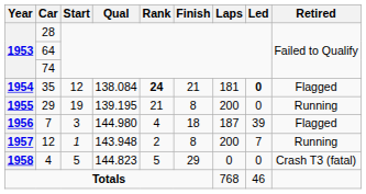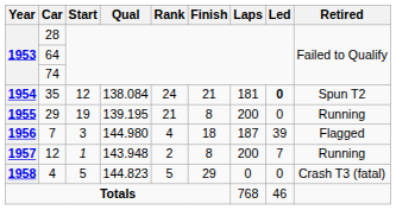35 | Rank: bold -> normal
35 | Retired: Flagged -> Spun T2
